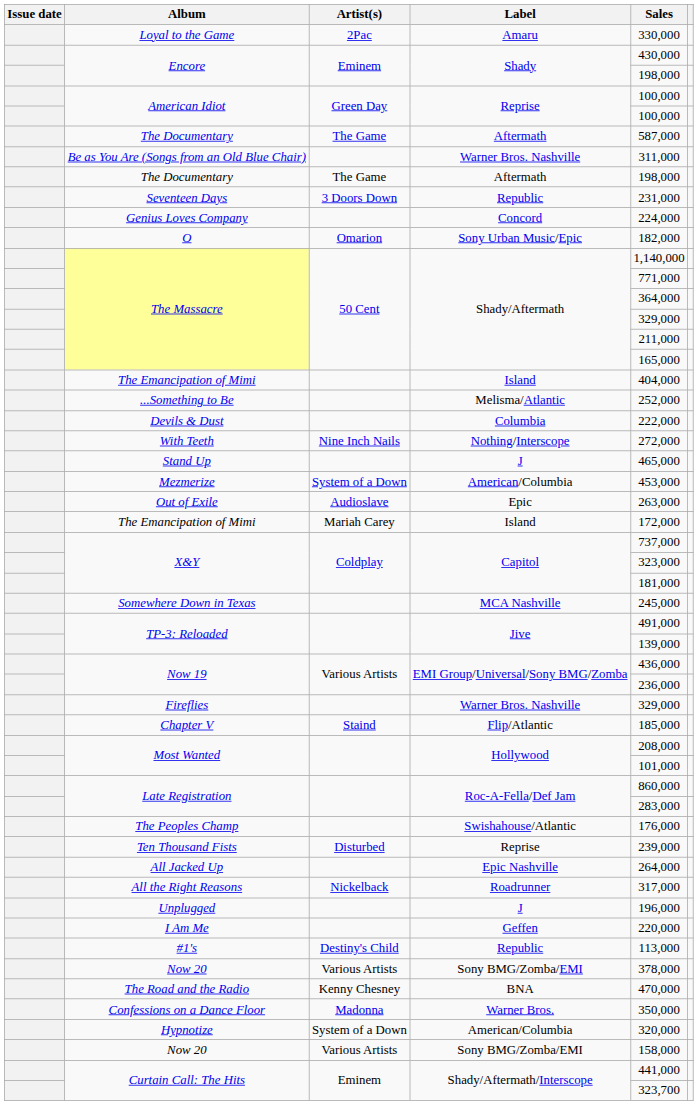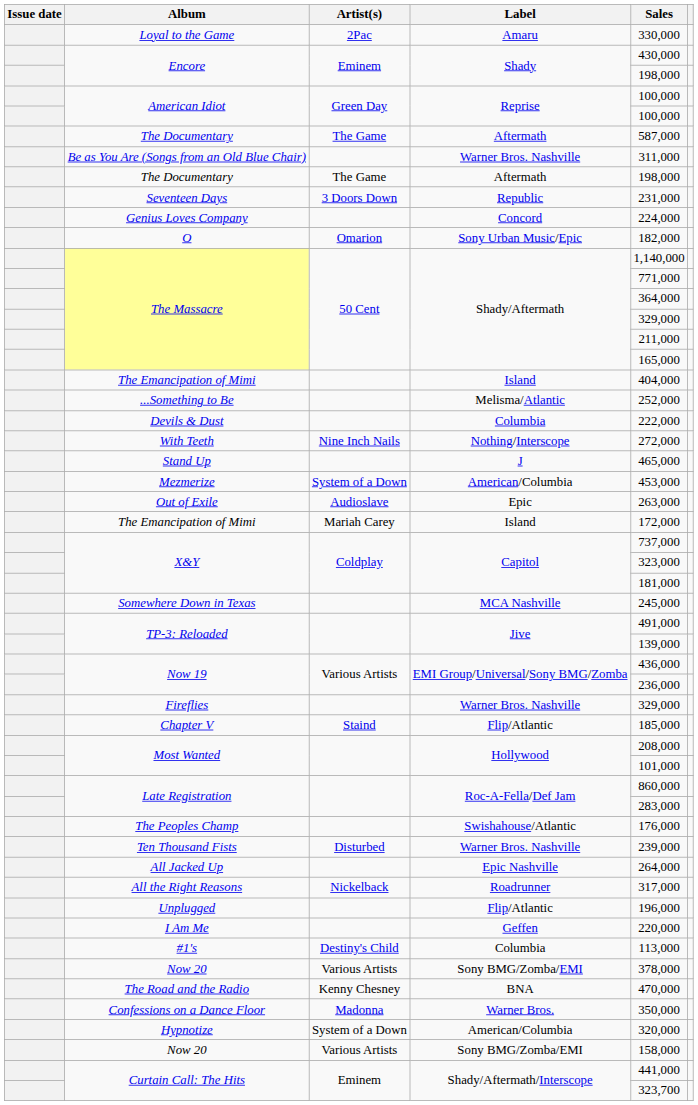Ten Thousand Fists | Label: Reprise -> Warner Bros. Nashville
Unplugged | Label: J -> Flip/Atlantic
#1's | Label: Republic -> Columbia
